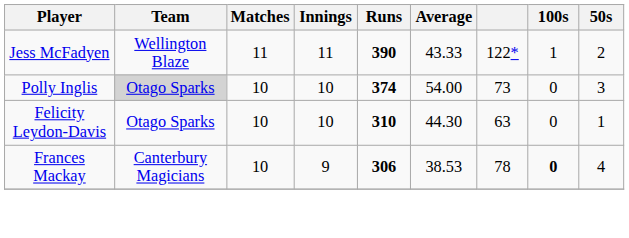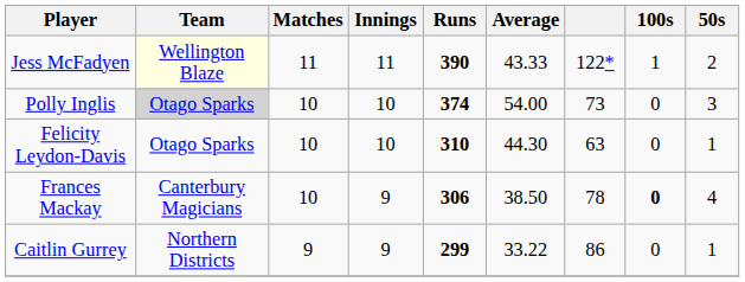Jess McFadyen | Team: no background -> lightyellow background
Frances Mackay | Average: 38.53 -> 38.50
+ row: Caitlin Gurrey | Northern Districts | 9 | 9 | 299 | 33.22 | 86 | 0 | 1
